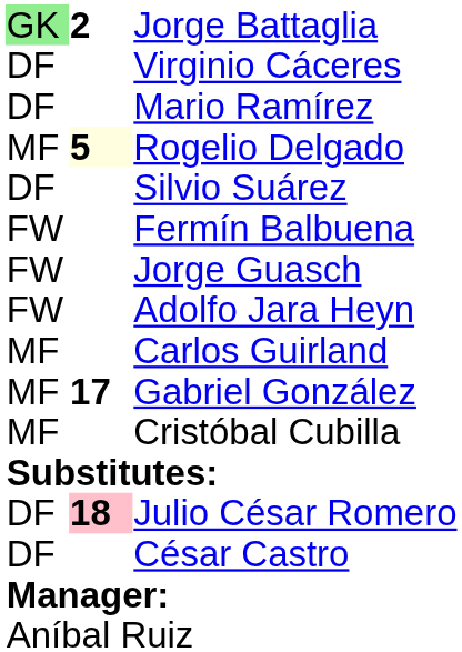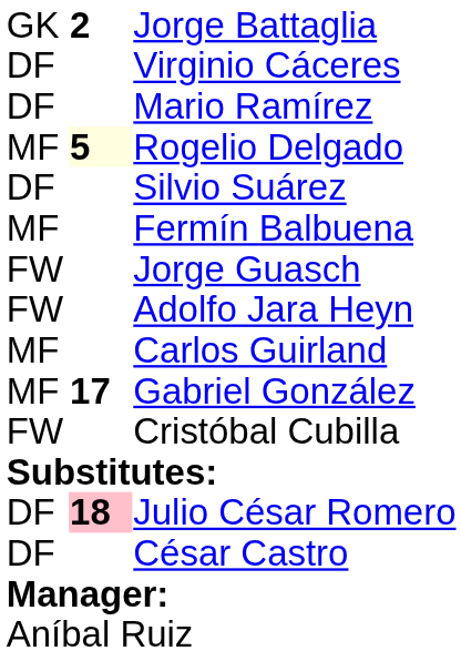Jorge Battaglia | column 1: lightgreen background -> no background
Fermín Balbuena | column 1: FW -> MF
Cristóbal Cubilla | column 1: MF -> FW
